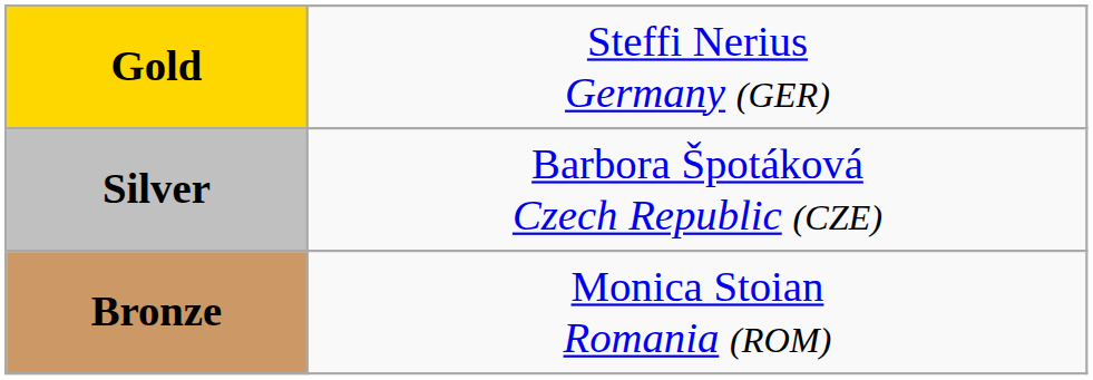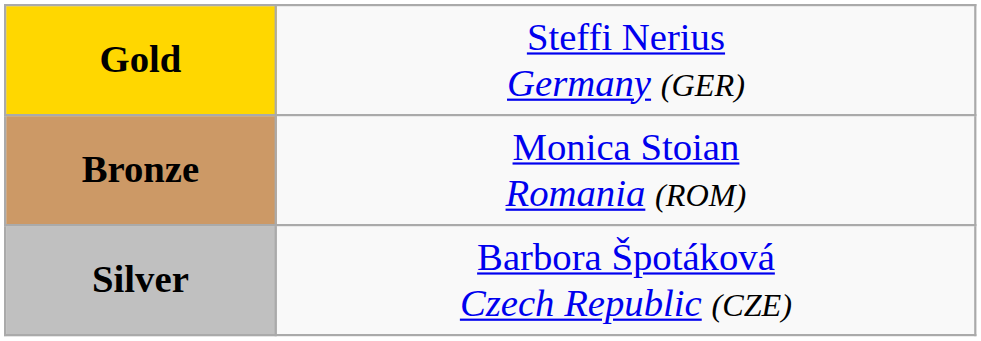rows swapped: Silver <-> Bronze
